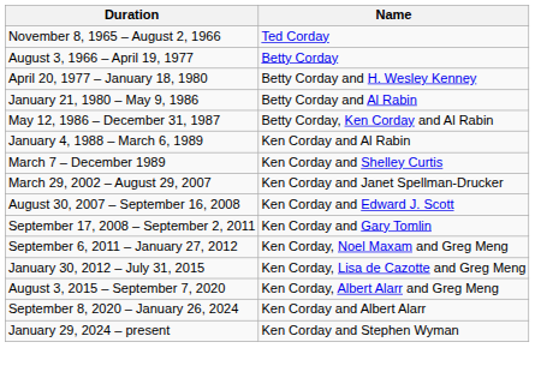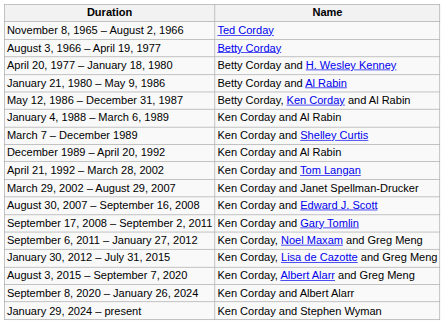+ row: December 1989 – April 20, 1992 | Ken Corday and Al Rabin
+ row: April 21, 1992 – March 28, 2002 | Ken Corday and Tom Langan
